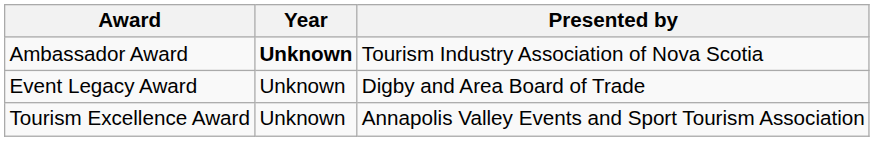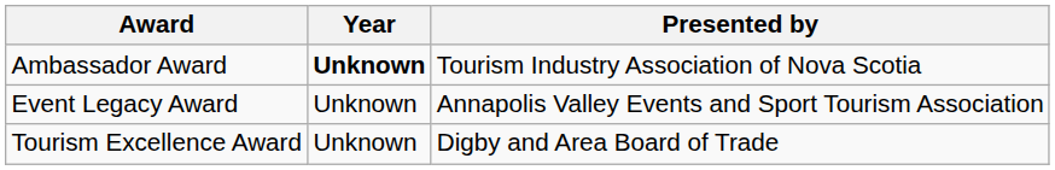Event Legacy Award | Presented by: Digby and Area Board of Trade -> Annapolis Valley Events and Sport Tourism Association
Tourism Excellence Award | Presented by: Annapolis Valley Events and Sport Tourism Association -> Digby and Area Board of Trade
